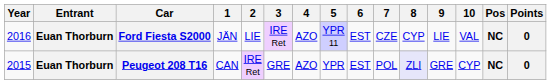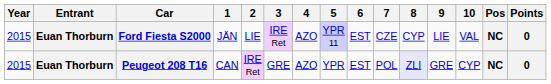Ford Fiesta S2000 | Year: 2016 -> 2015
